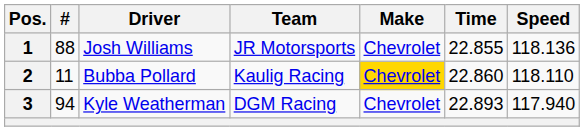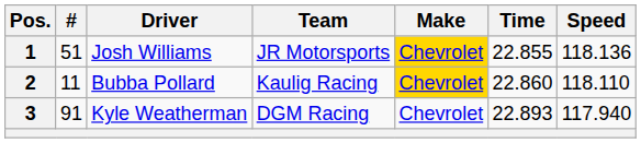1 | #: 88 -> 51
1 | Make: no background -> gold background
3 | #: 94 -> 91
